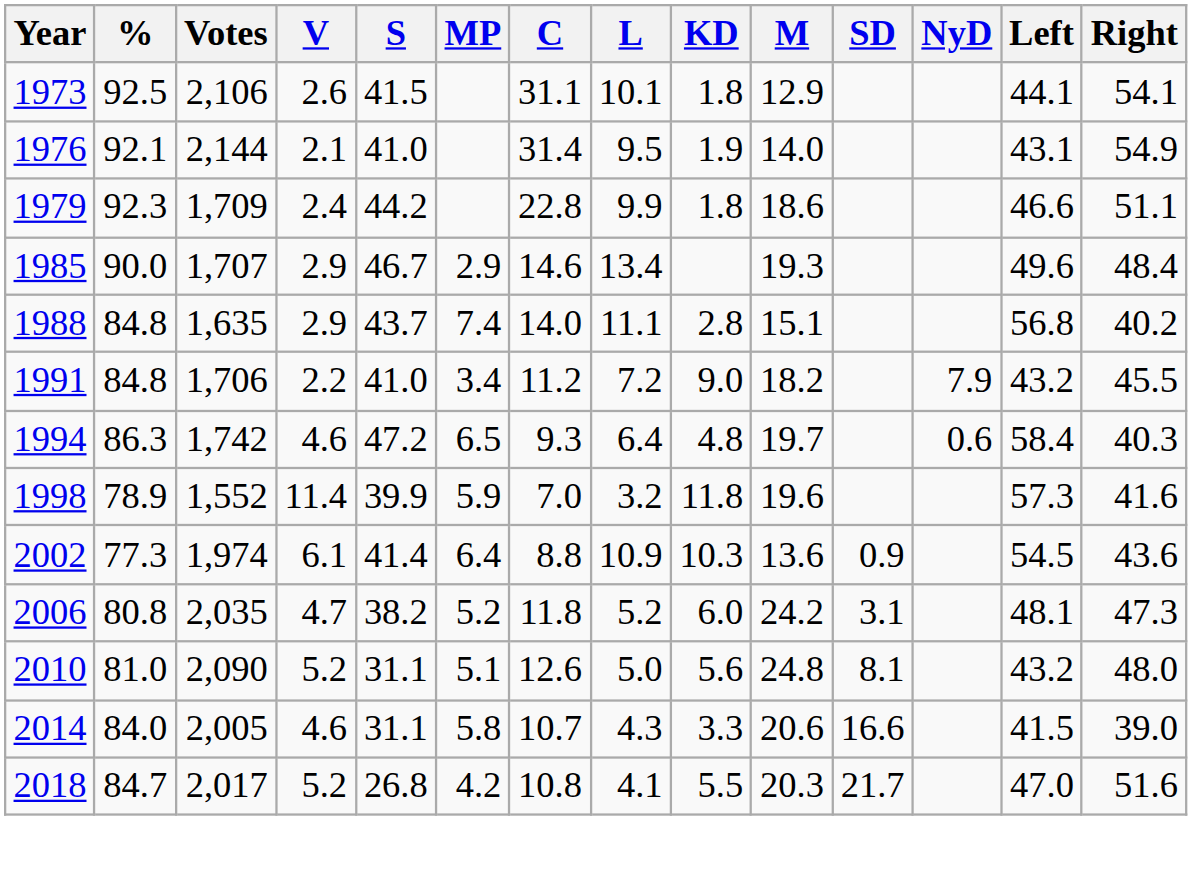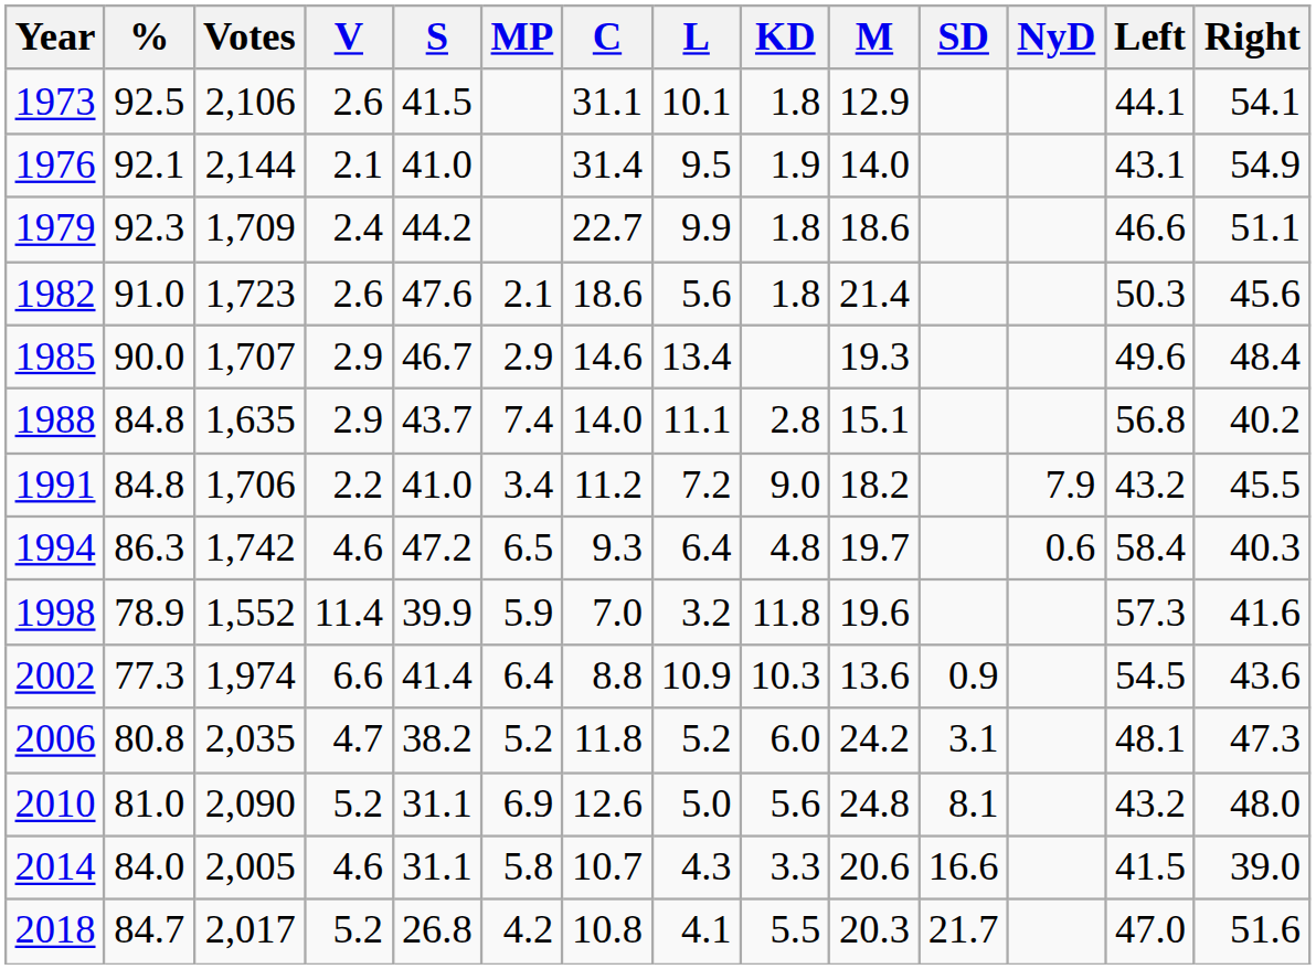1979 | C: 22.8 -> 22.7
+ row: 1982 | 91.0 | 1,723 | 2.6 | 47.6 | 2.1 | 18.6 | 5.6 | 1.8 | 21.4 | 50.3 | 45.6
2002 | V: 6.1 -> 6.6
2010 | MP: 5.1 -> 6.9
